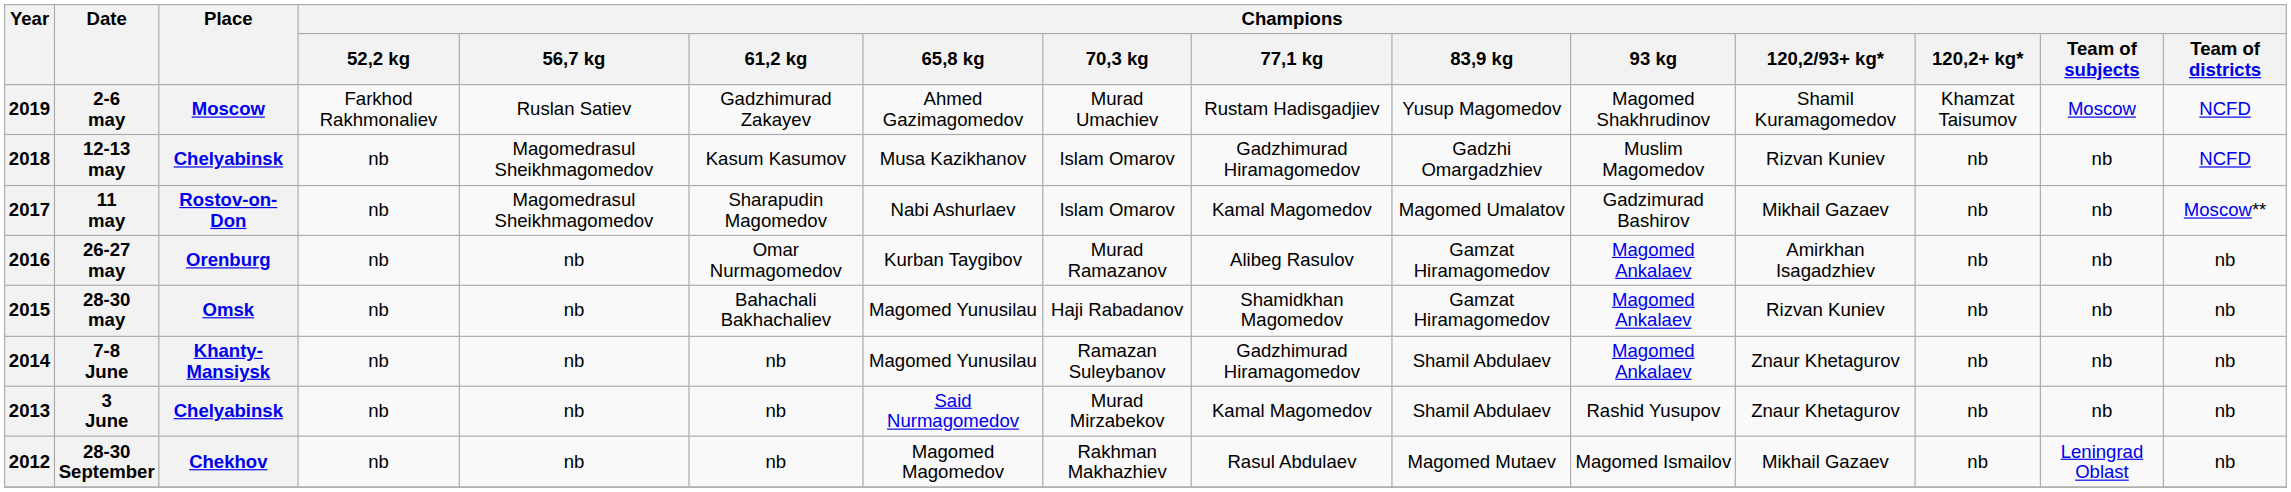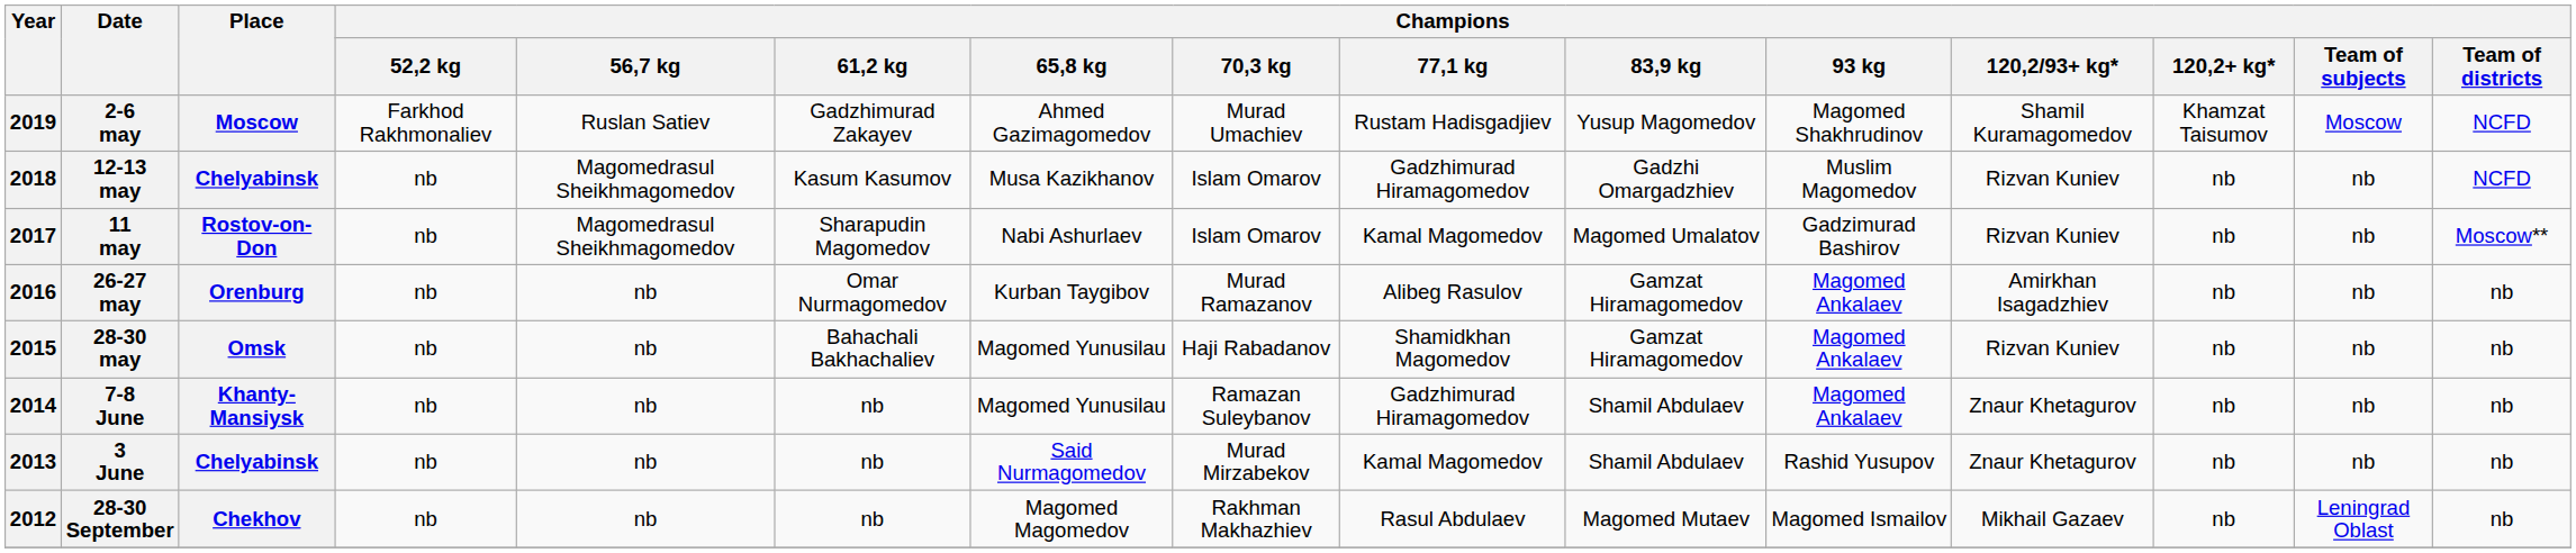11 may | Champions / 120,2/93+ kg*: Mikhail Gazaev -> Rizvan Kuniev
